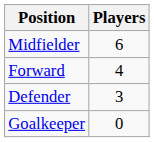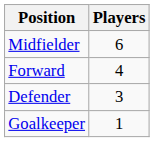Goalkeeper | Players: 0 -> 1
